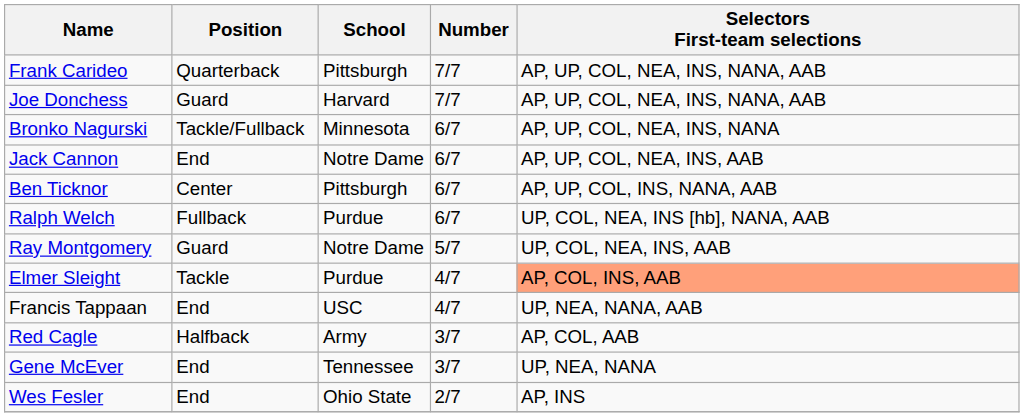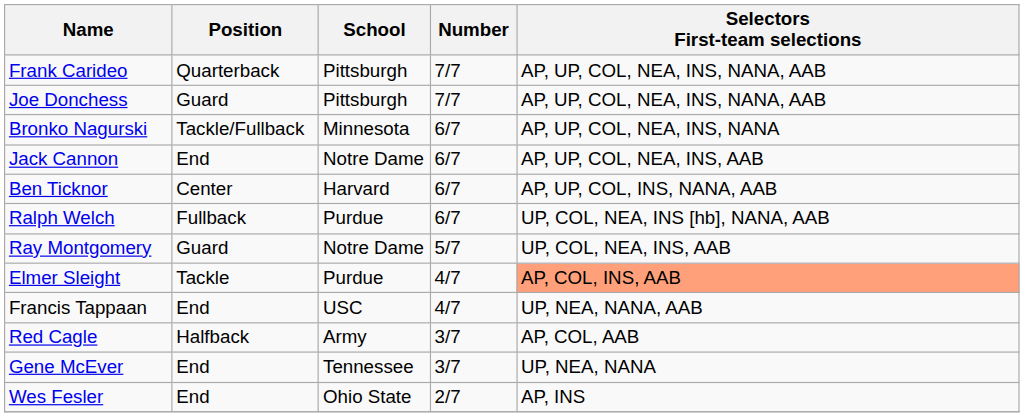Joe Donchess | School: Harvard -> Pittsburgh
Ben Ticknor | School: Pittsburgh -> Harvard
